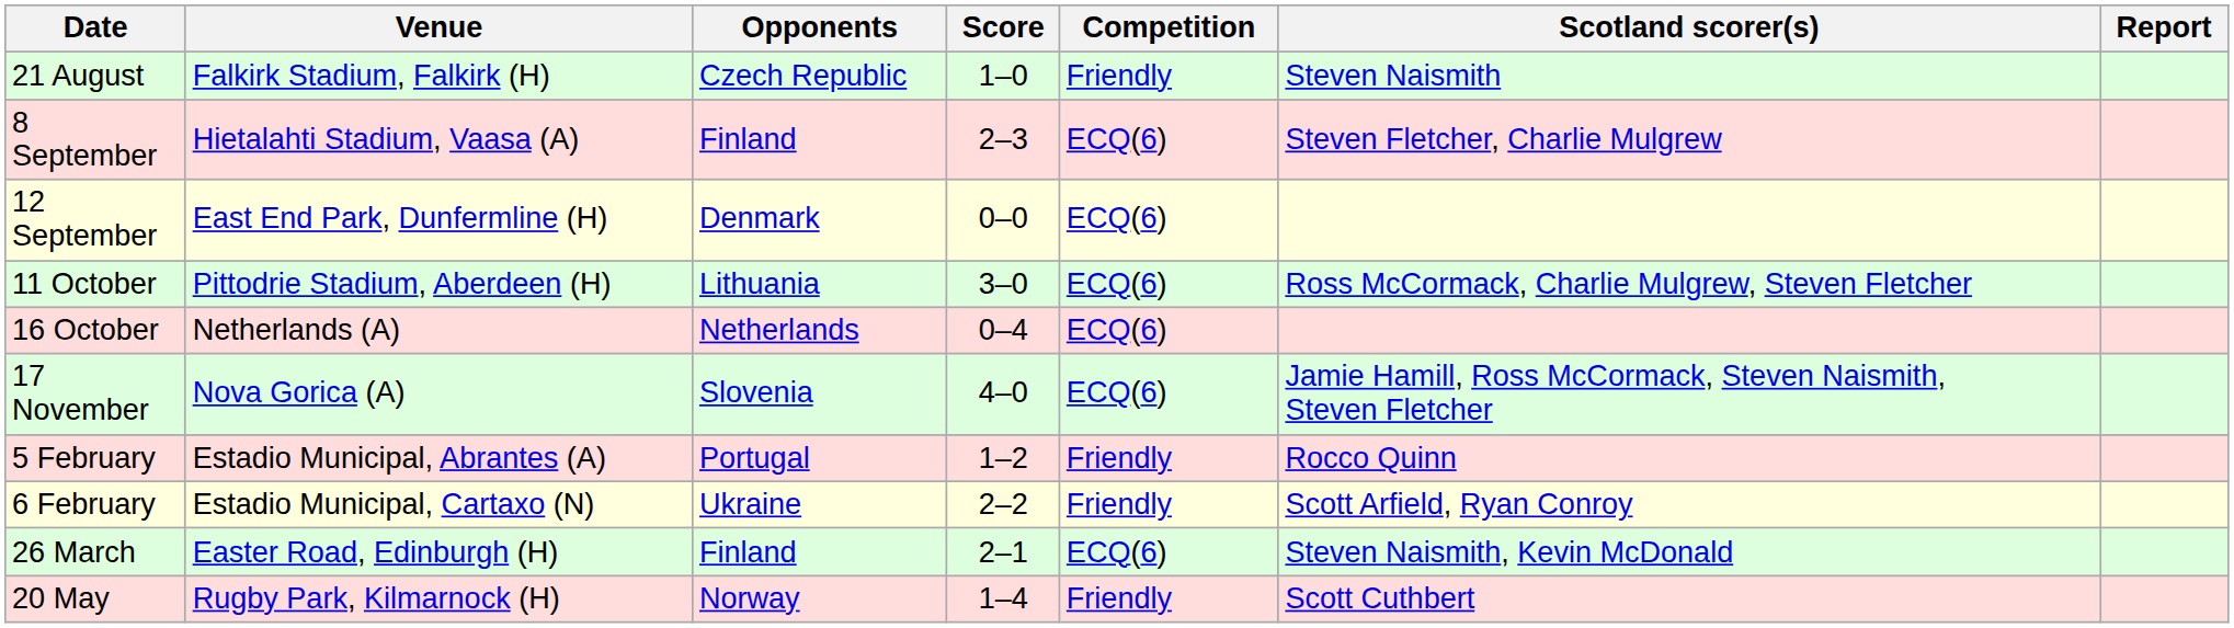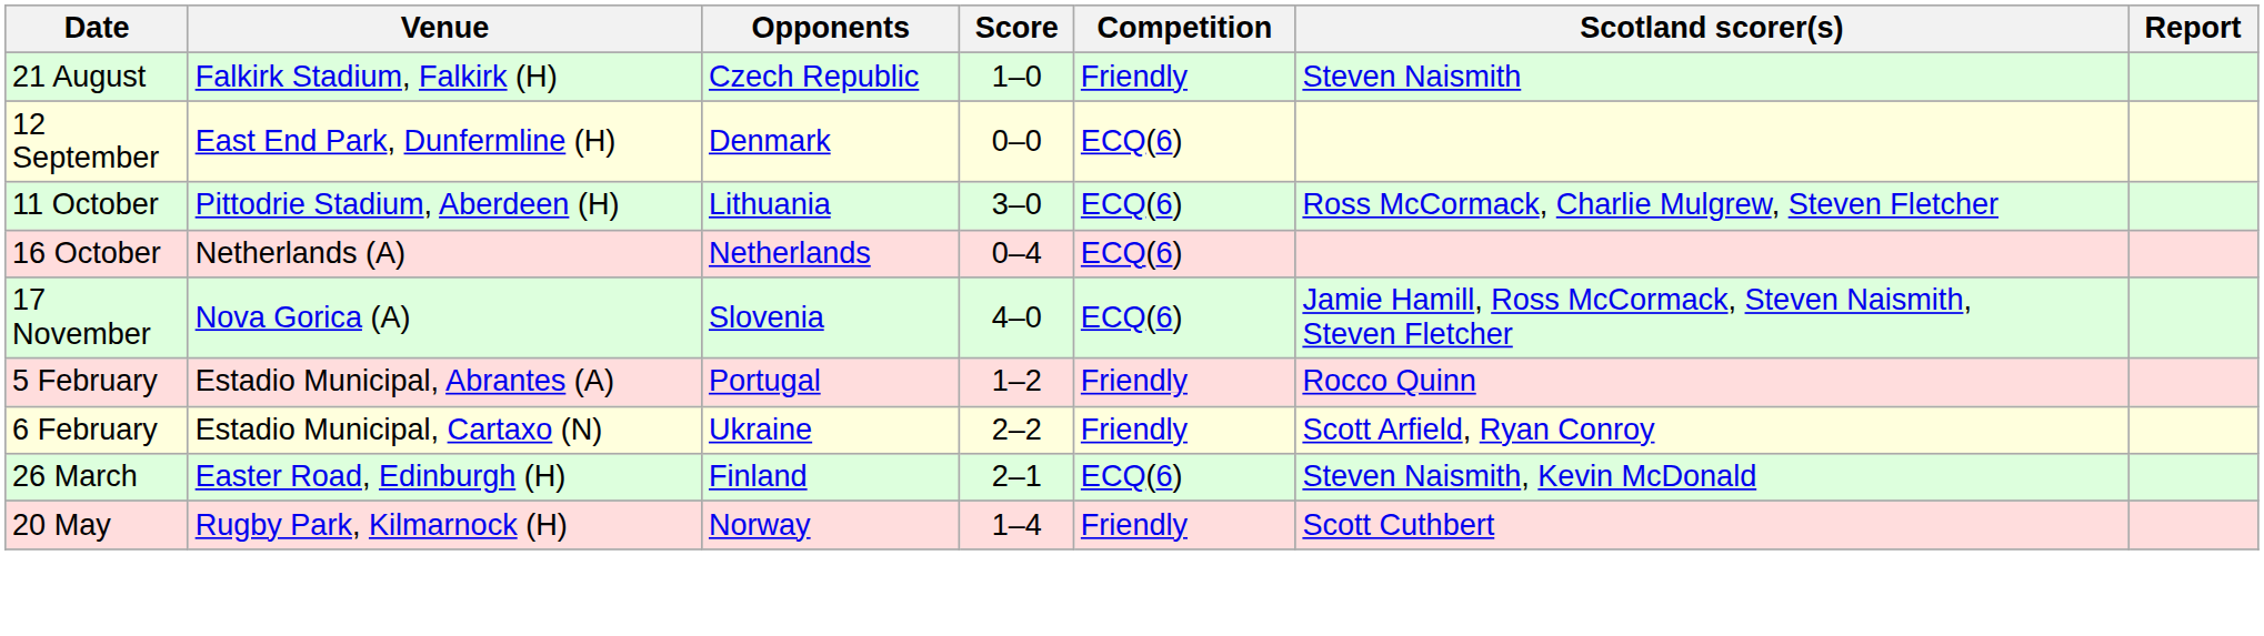- row: 8 September | Hietalahti Stadium, Vaasa (A) | Finland | 2–3 | ECQ(6) | Steven Fletcher, Charlie Mulgrew
